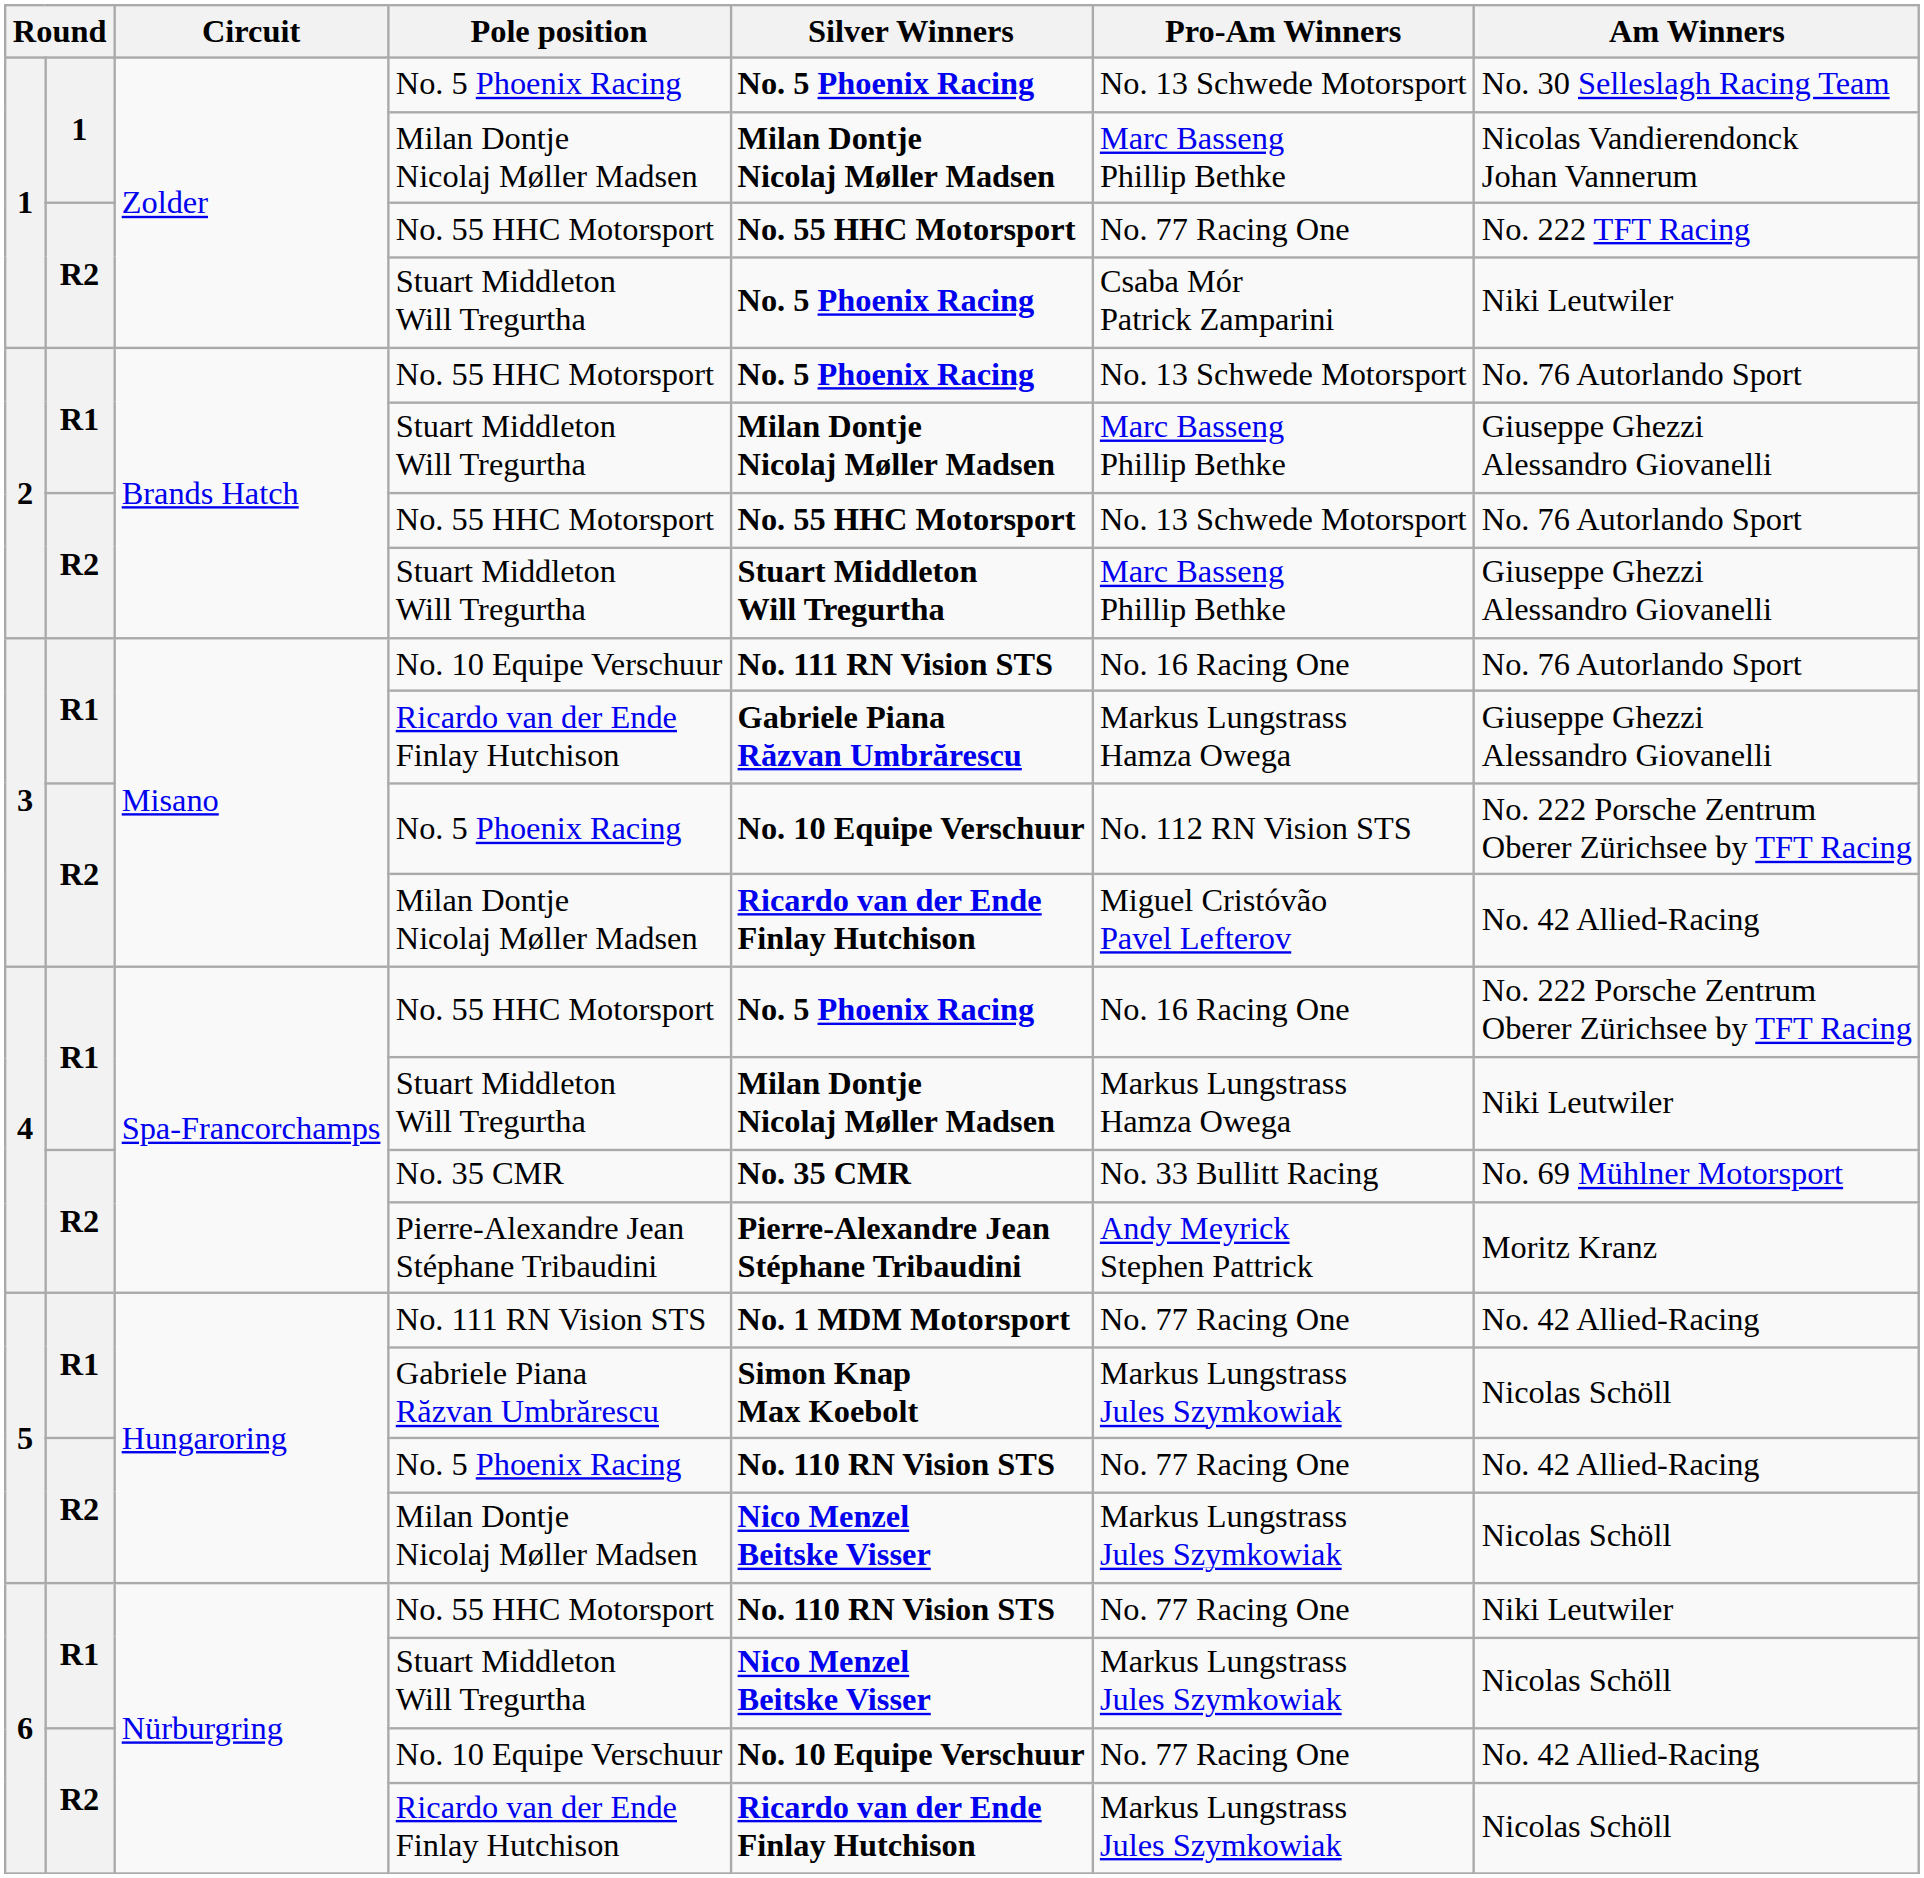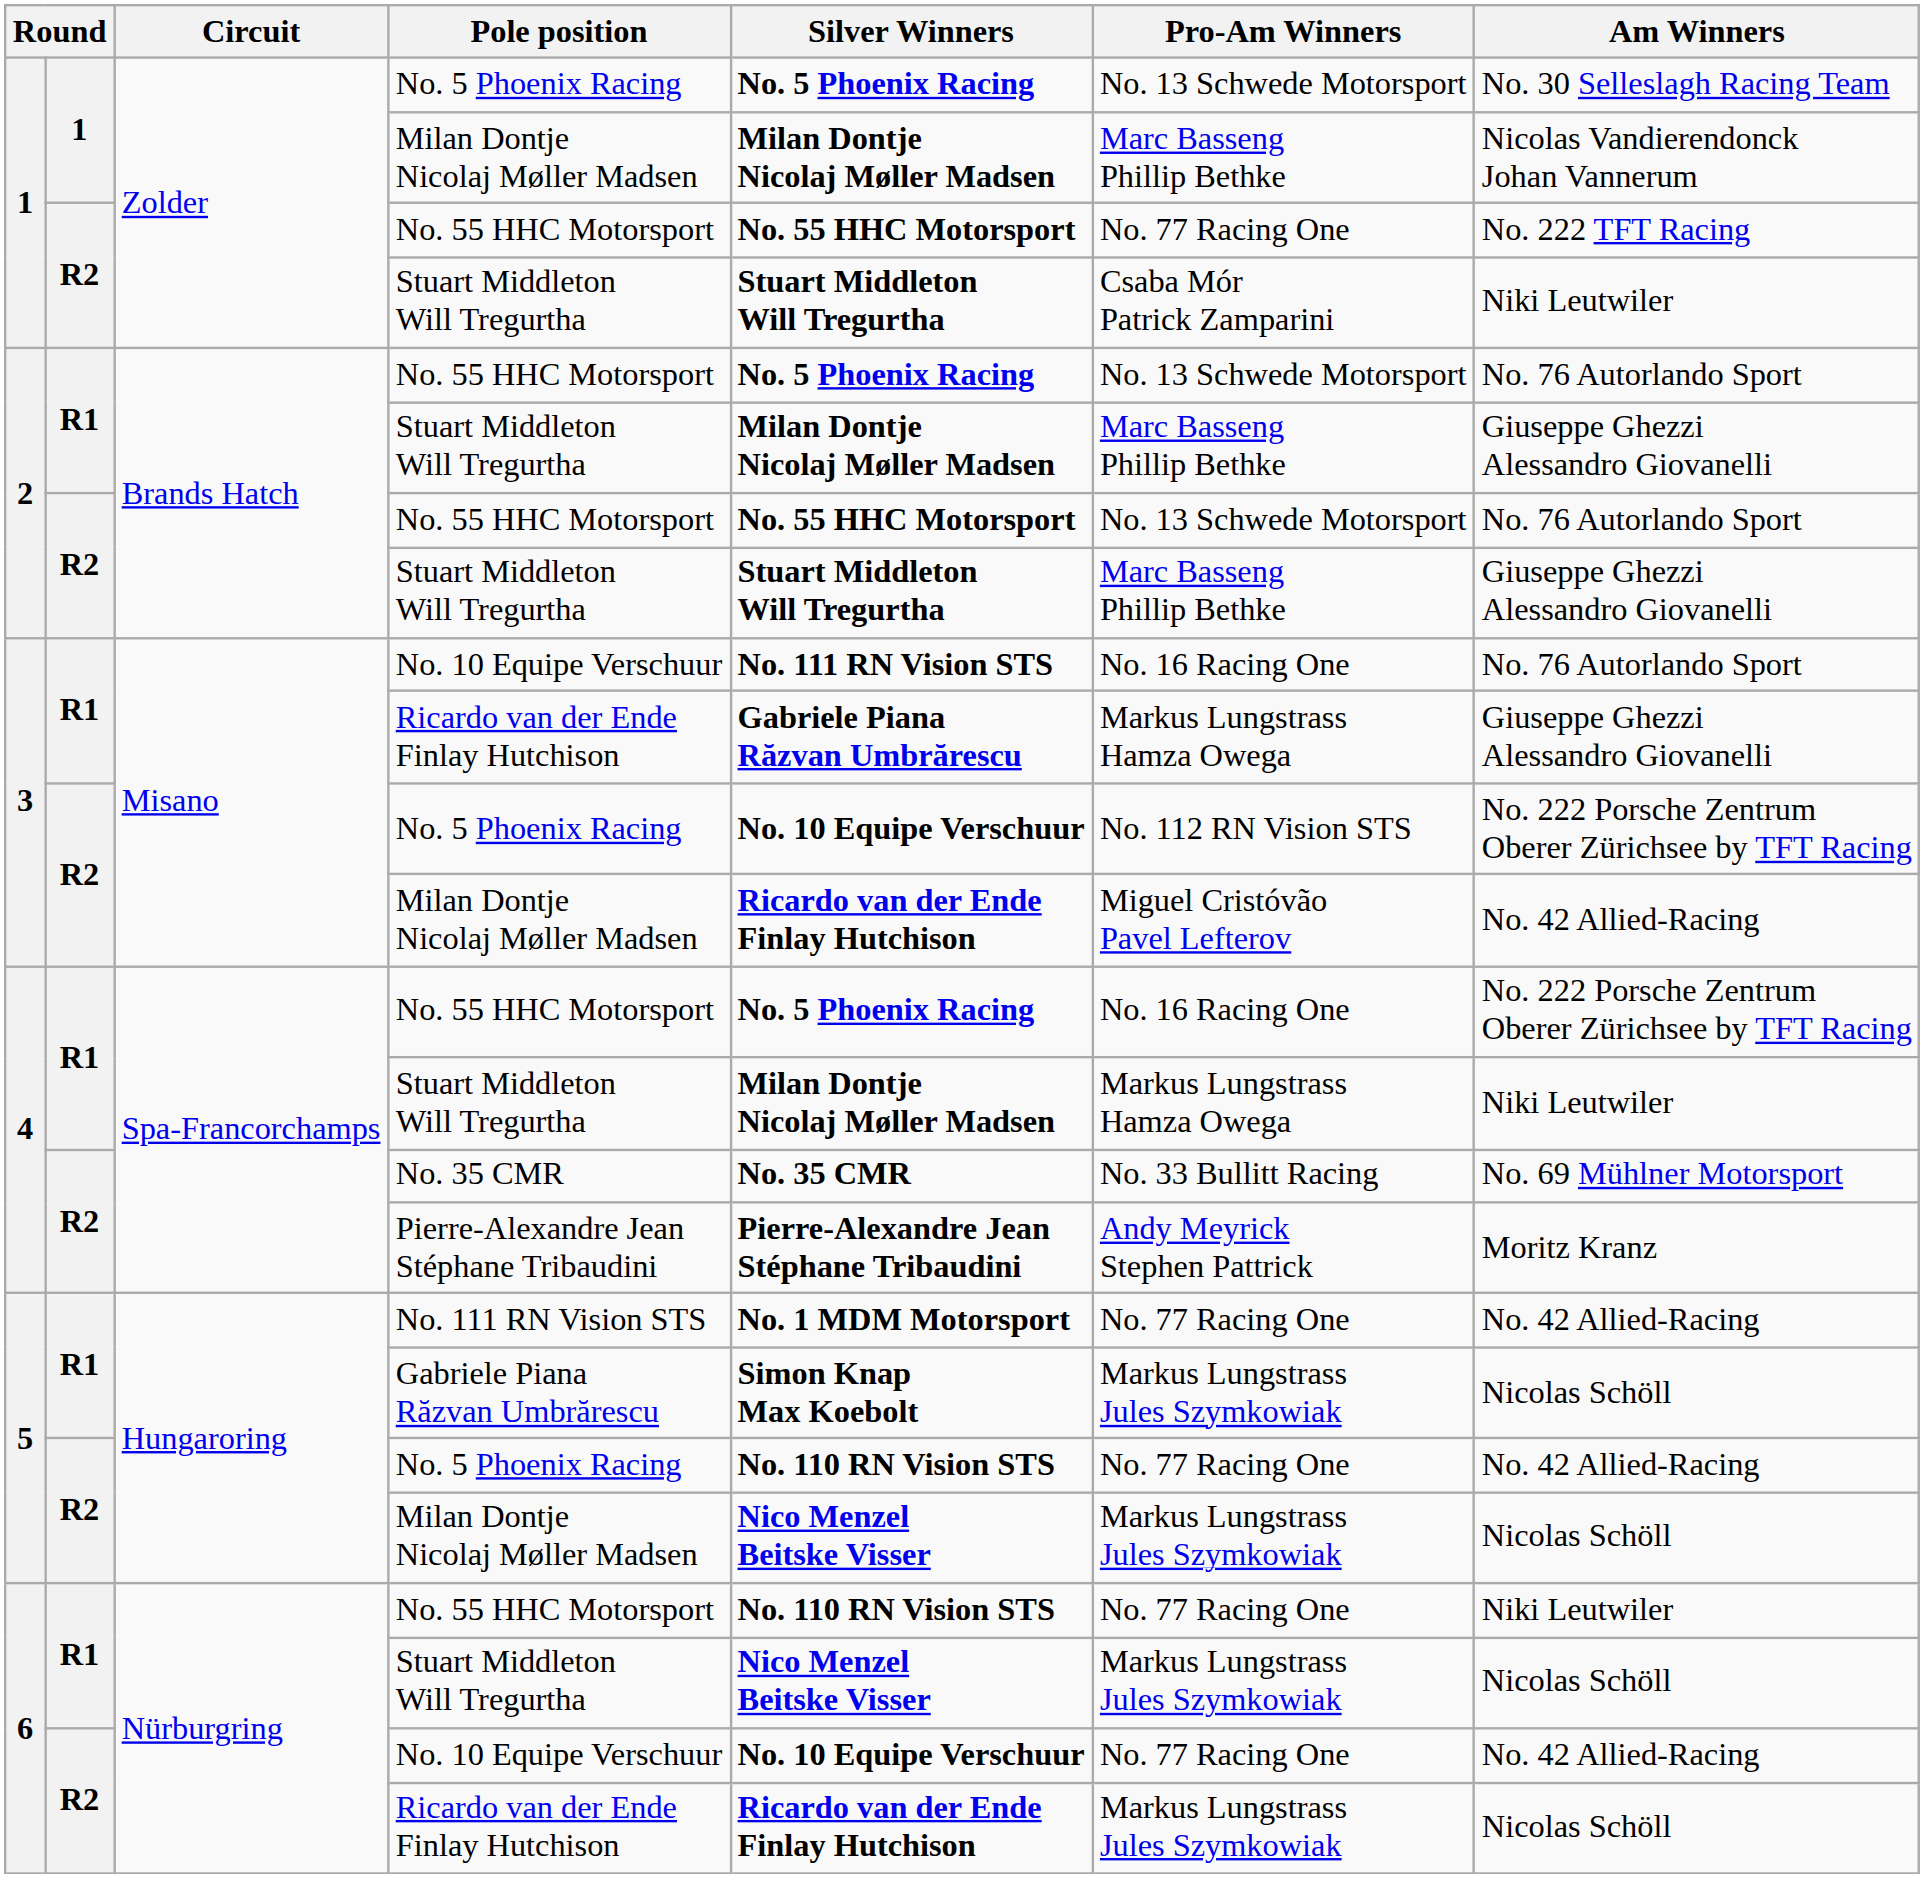1 / Stuart Middleton Will Tregurtha | Silver Winners: No. 5 Phoenix Racing -> Stuart Middleton Will Tregurtha
